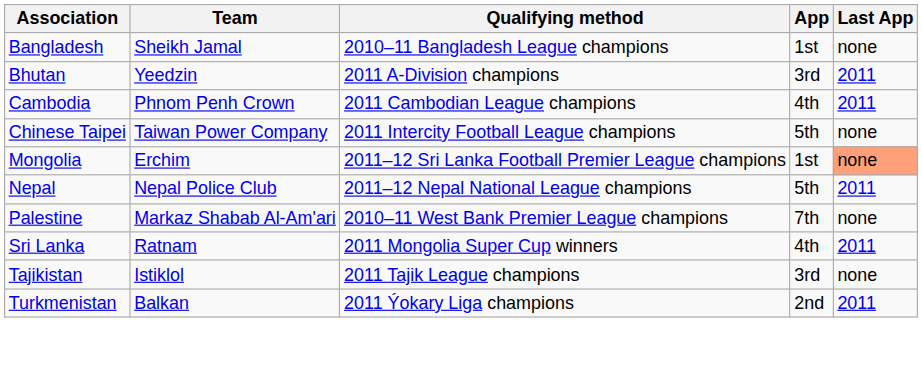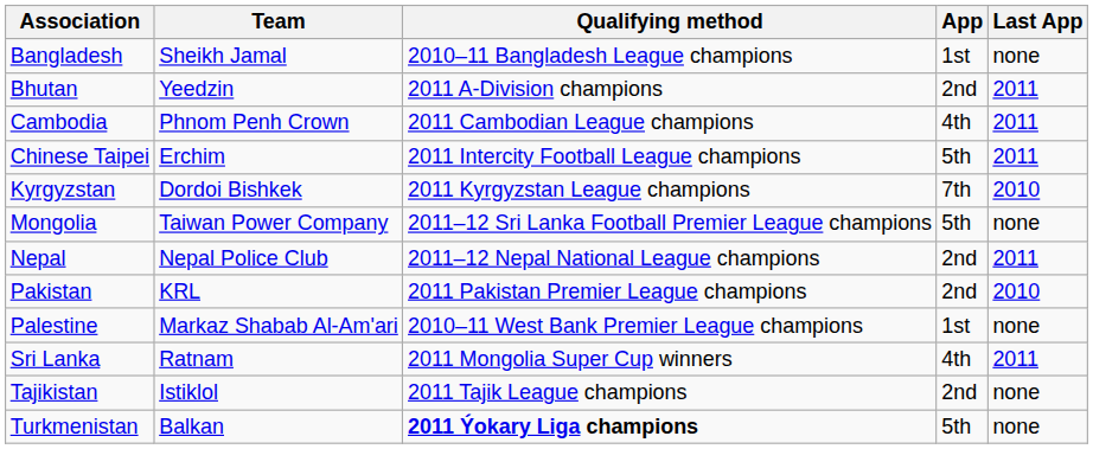Bhutan | App: 3rd -> 2nd
Chinese Taipei | Team: Taiwan Power Company -> Erchim
Chinese Taipei | Last App: none -> 2011
+ row: Kyrgyzstan | Dordoi Bishkek | 2011 Kyrgyzstan League champions | 7th | 2010
Mongolia | Team: Erchim -> Taiwan Power Company
Mongolia | App: 1st -> 5th
Mongolia | Last App: lightsalmon background -> no background
Nepal | App: 5th -> 2nd
+ row: Pakistan | KRL | 2011 Pakistan Premier League champions | 2nd | 2010
Palestine | App: 7th -> 1st
Tajikistan | App: 3rd -> 2nd
Turkmenistan | Qualifying method: normal -> bold
Turkmenistan | App: 2nd -> 5th
Turkmenistan | Last App: 2011 -> none
